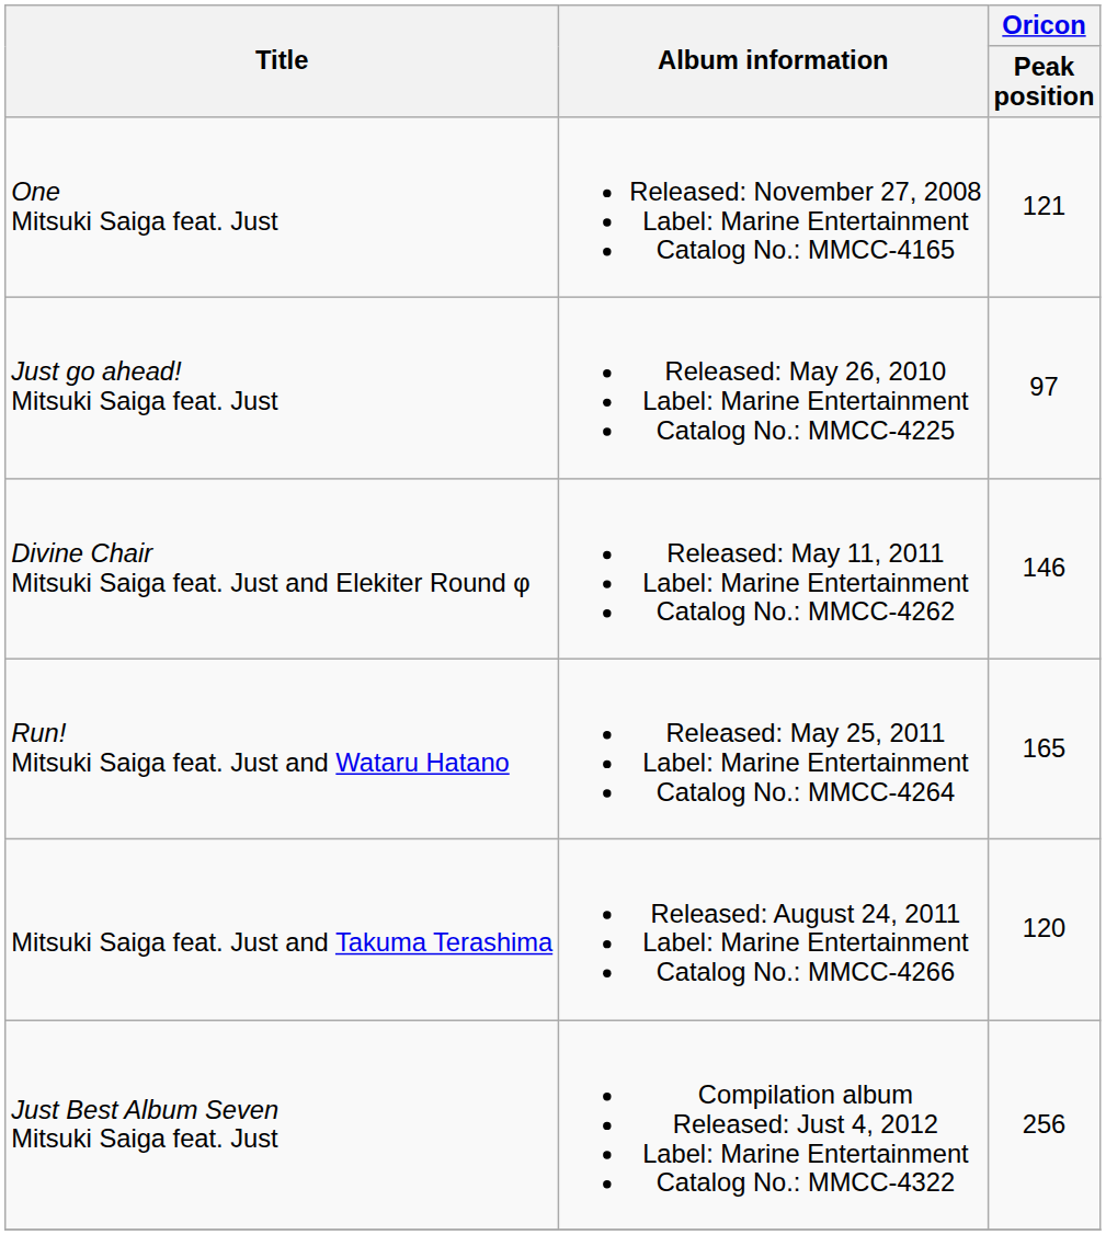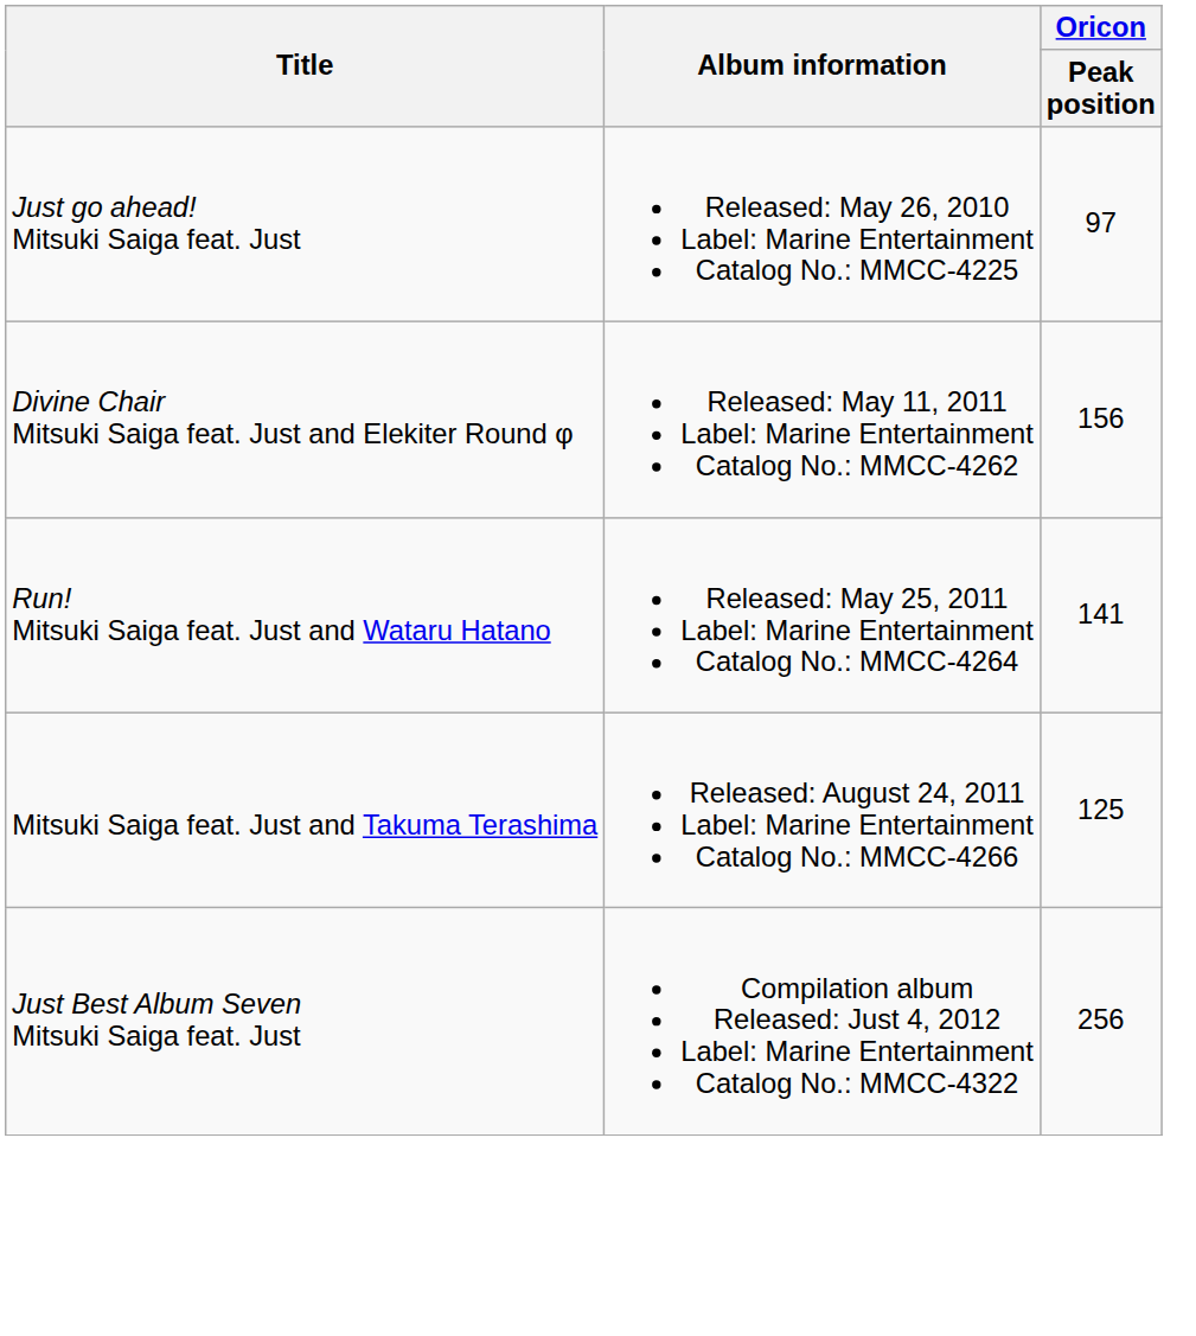- row: One Mitsuki Saiga feat. Just | Released: November 27, 2008 Label: Marine Entertainment Catalog No.: MMCC-4165 | 121
Divine Chair Mitsuki Saiga feat. Just and Elekiter Round φ | Oricon / Peak position: 146 -> 156
Run! Mitsuki Saiga feat. Just and Wataru Hatano | Oricon / Peak position: 165 -> 141
Mitsuki Saiga feat. Just and Takuma Terashima | Oricon / Peak position: 120 -> 125
